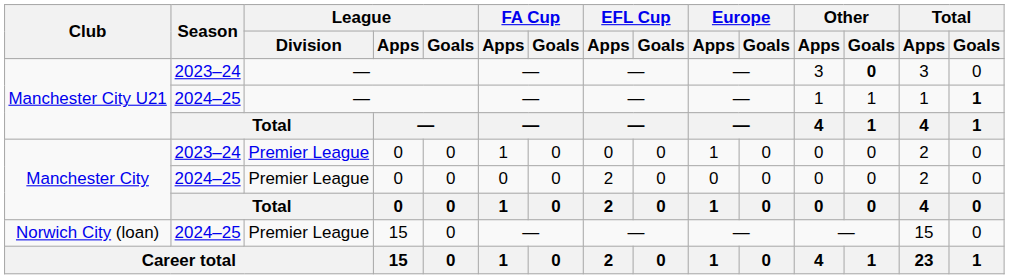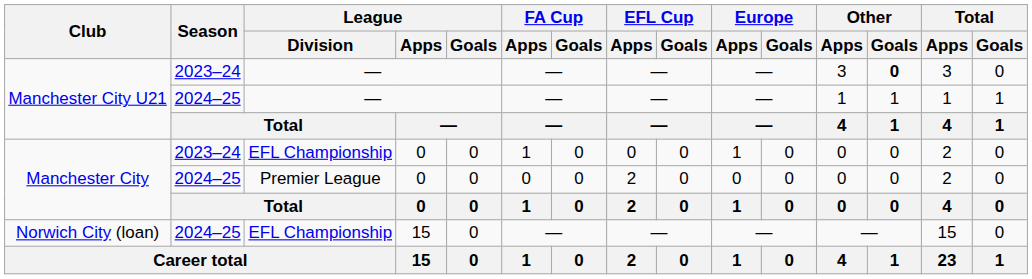Manchester City U21 / 2024–25 | Total / Goals: bold -> normal
Manchester City / 2023–24 | League / Division: Premier League -> EFL Championship
Norwich City (loan) | League / Division: Premier League -> EFL Championship
